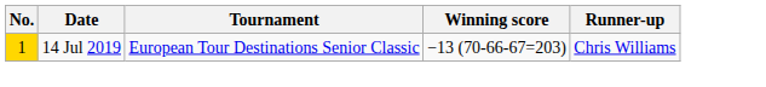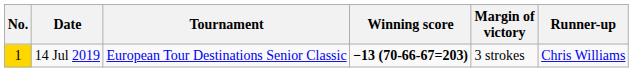+ column: Margin of victory | 3 strokes
14 Jul 2019 | Winning score: normal -> bold
